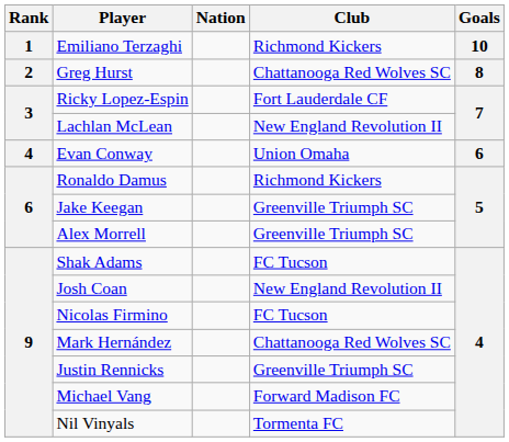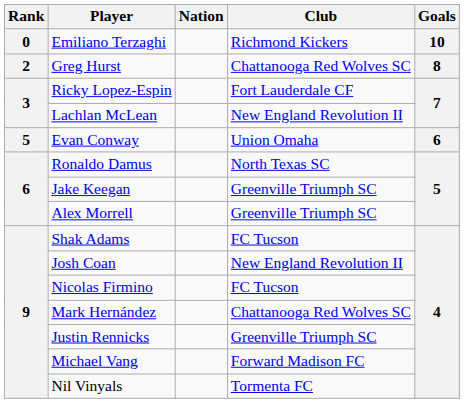Emiliano Terzaghi | Rank: 1 -> 0
Evan Conway | Rank: 4 -> 5
Ronaldo Damus | Club: Richmond Kickers -> North Texas SC
